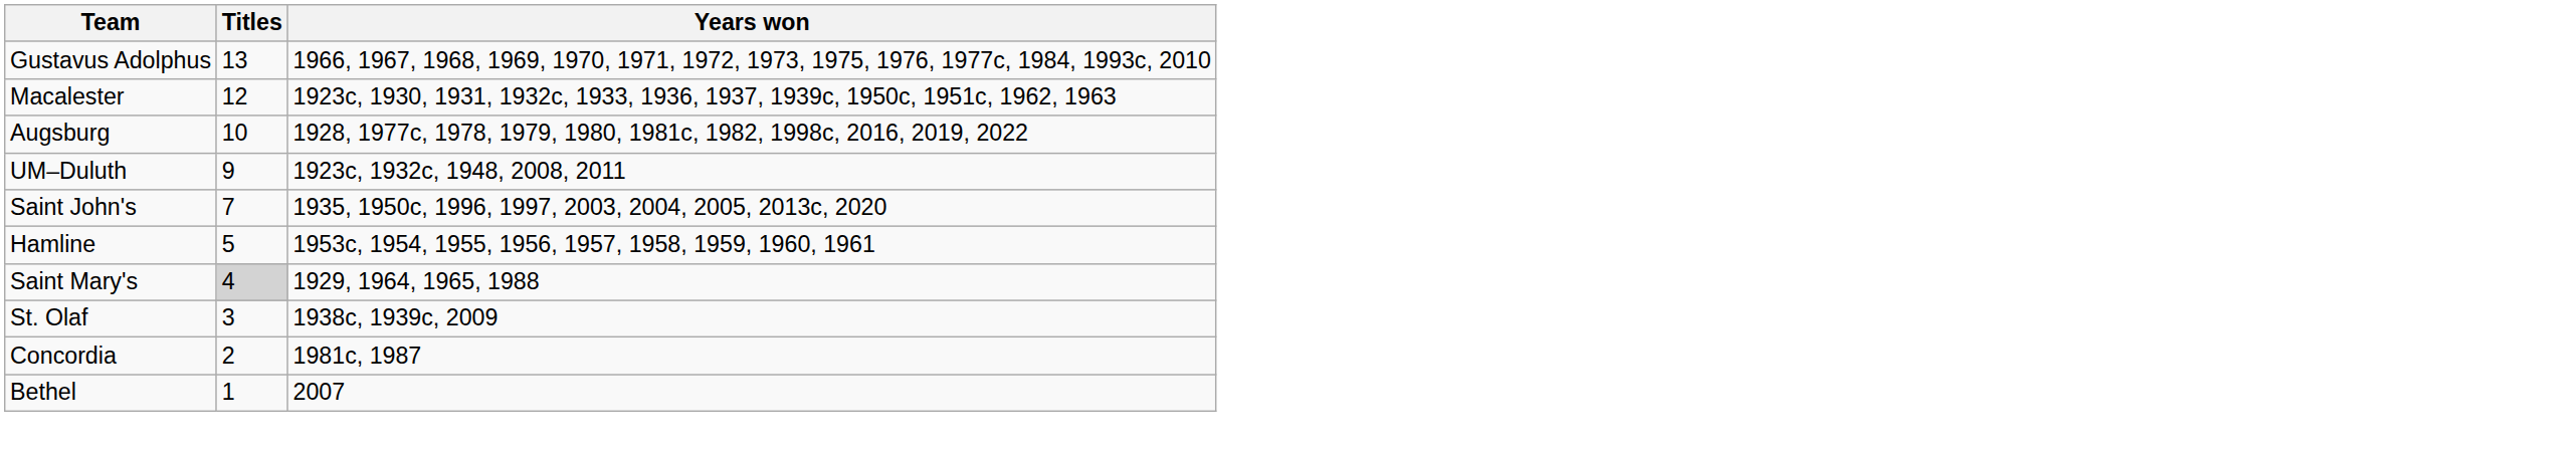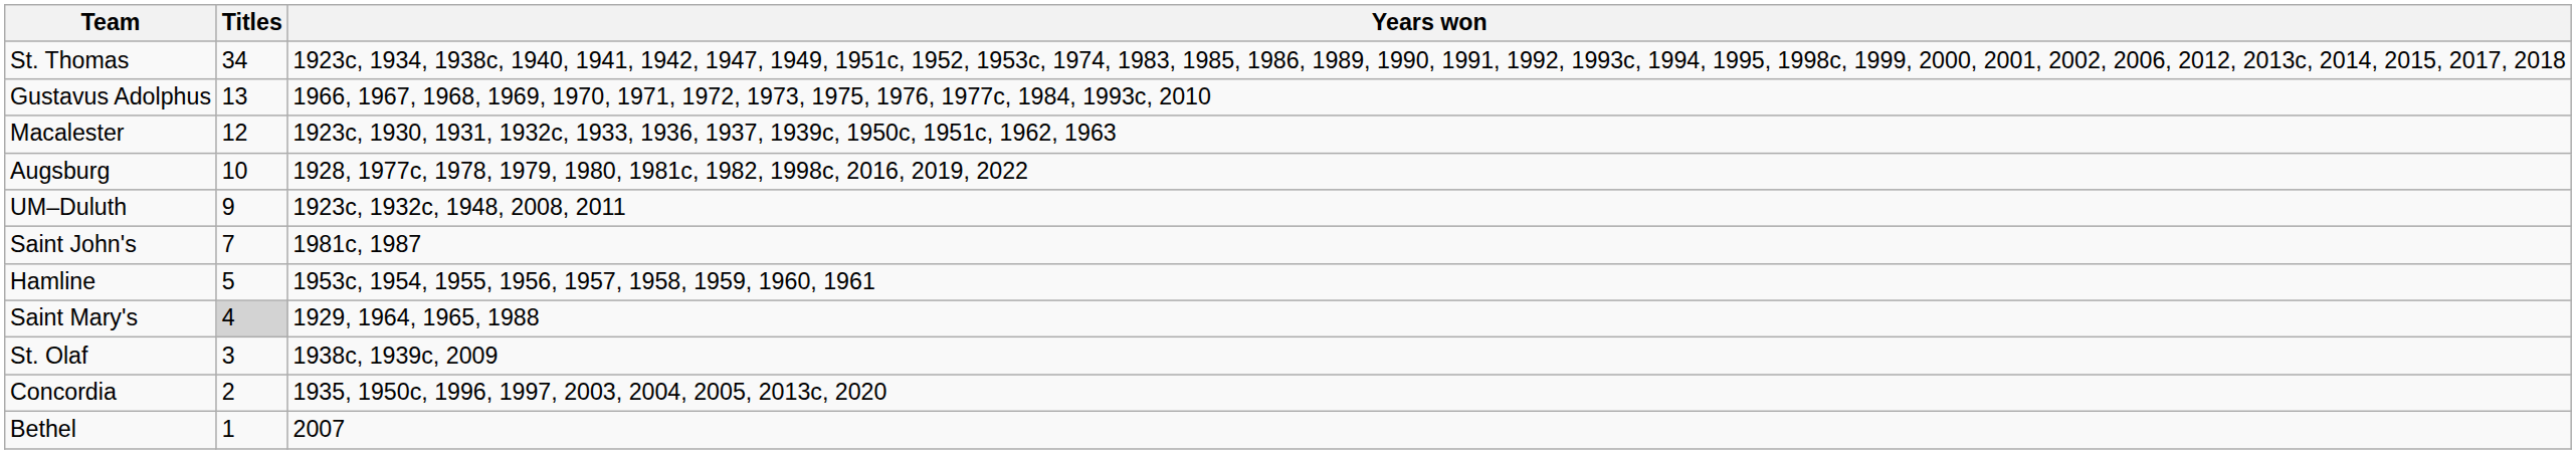+ row: St. Thomas | 34 | 1923c, 1934, 1938c, 1940, 1941, 1942, 1947, 1949, 1951c, 1952, 1953c, 1974, 1983, 1985, 1986, 1989, 1990, 1991, 1992, 1993c, 1994, 1995, 1998c, 1999, 2000, 2001, 2002, 2006, 2012, 2013c, 2014, 2015, 2017, 2018
Saint John's | Years won: 1935, 1950c, 1996, 1997, 2003, 2004, 2005, 2013c, 2020 -> 1981c, 1987
Concordia | Years won: 1981c, 1987 -> 1935, 1950c, 1996, 1997, 2003, 2004, 2005, 2013c, 2020
